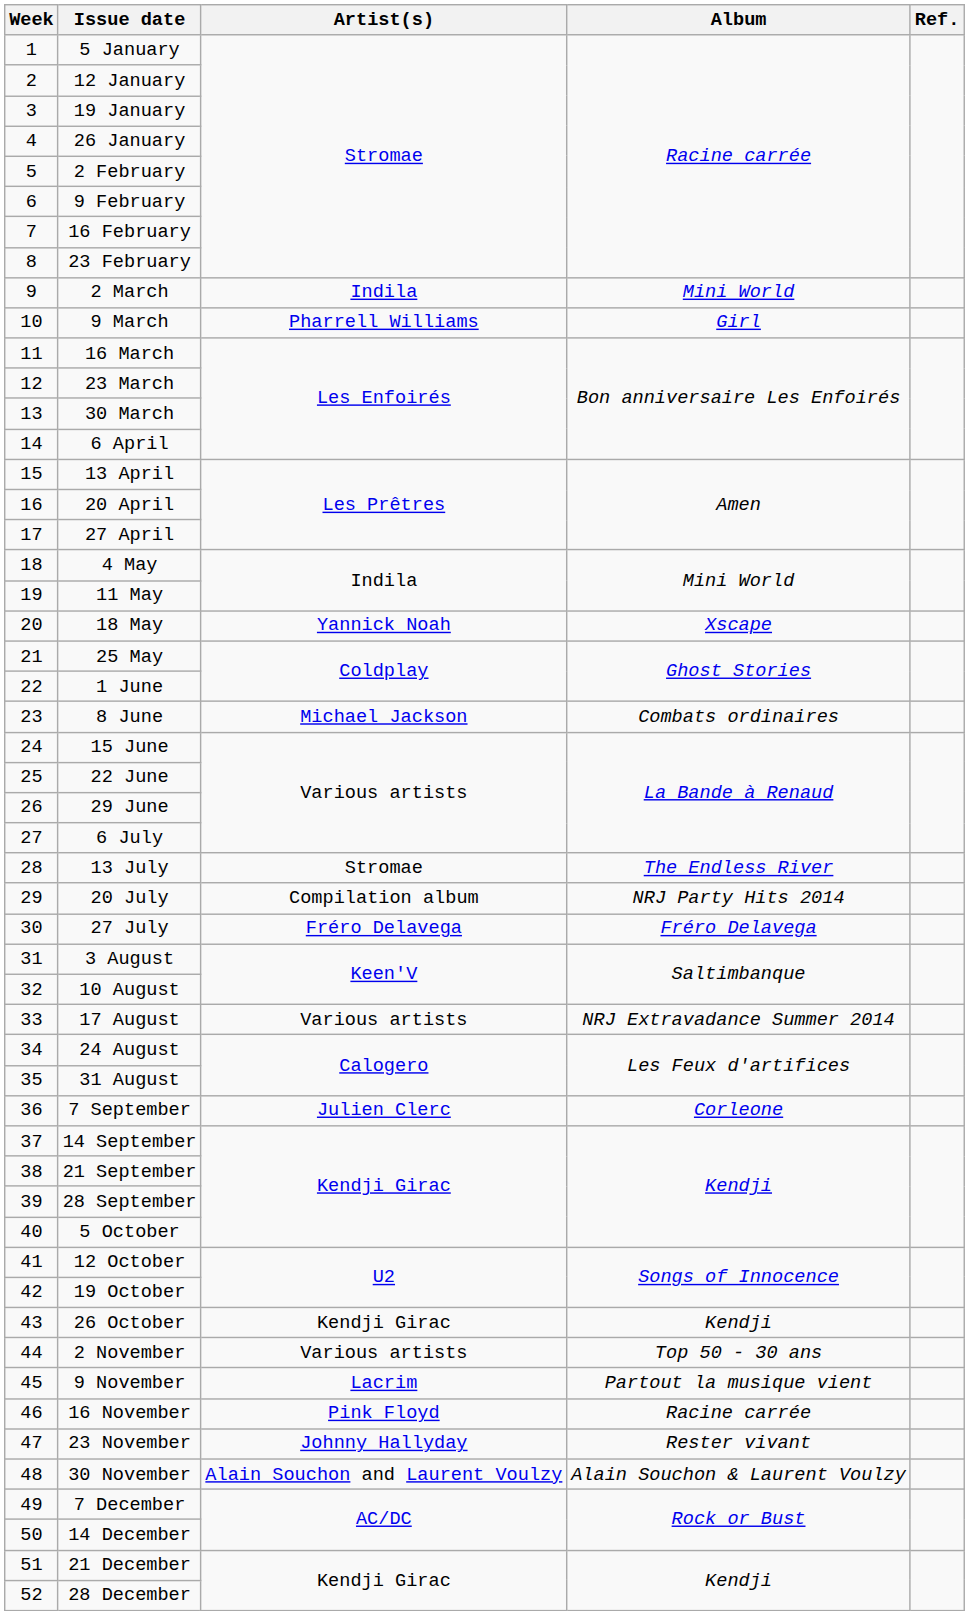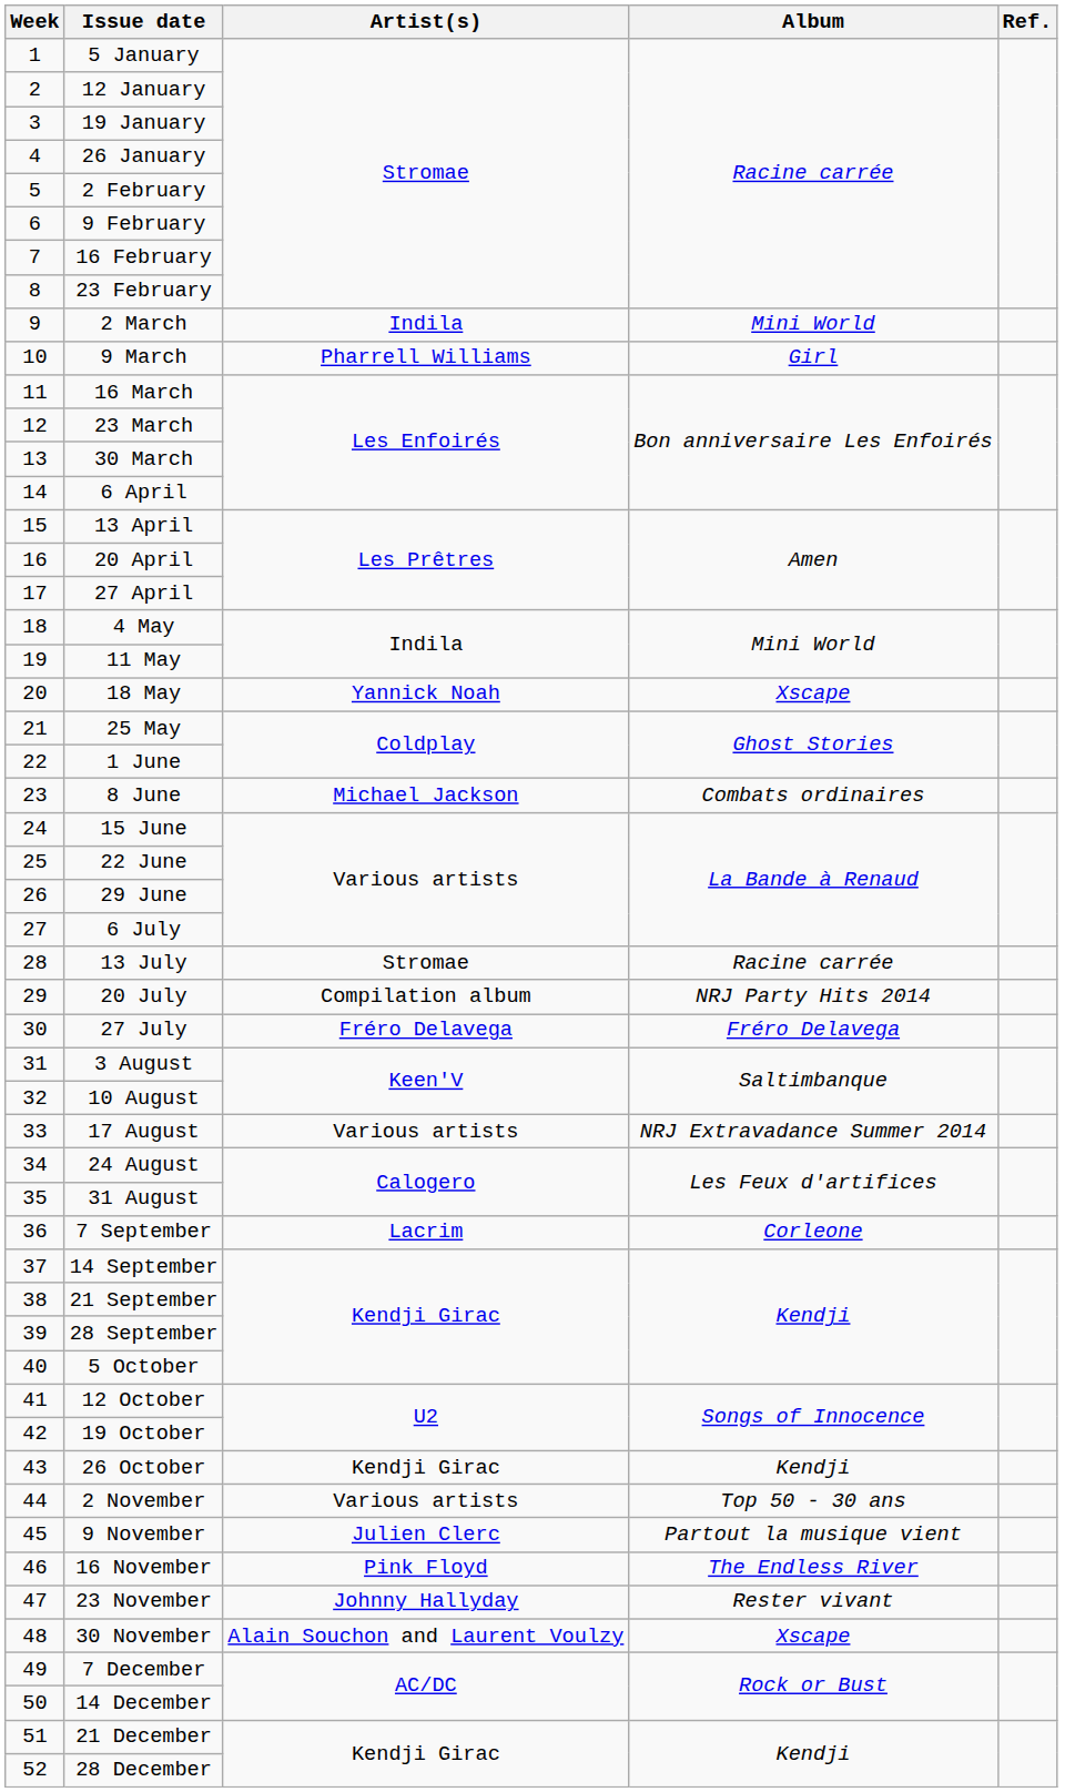13 July | Album: The Endless River -> Racine carrée
7 September | Artist(s): Julien Clerc -> Lacrim
9 November | Artist(s): Lacrim -> Julien Clerc
16 November | Album: Racine carrée -> The Endless River
30 November | Album: Alain Souchon & Laurent Voulzy -> Xscape
